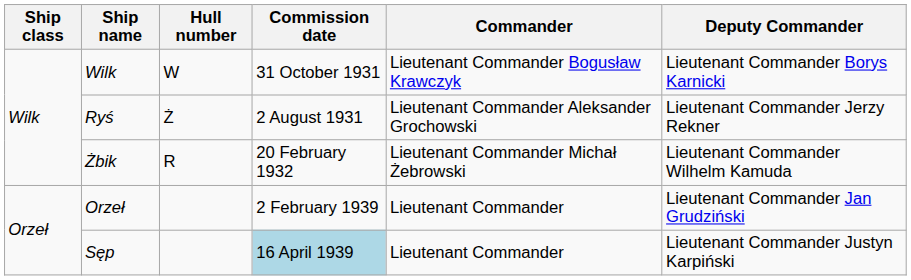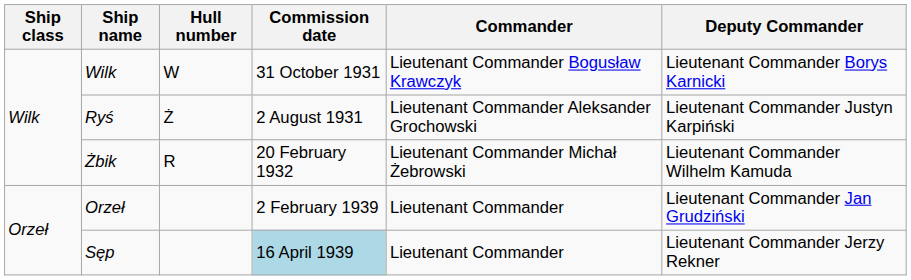Ryś | Deputy Commander: Lieutenant Commander Jerzy Rekner -> Lieutenant Commander Justyn Karpiński
Sęp | Deputy Commander: Lieutenant Commander Justyn Karpiński -> Lieutenant Commander Jerzy Rekner
